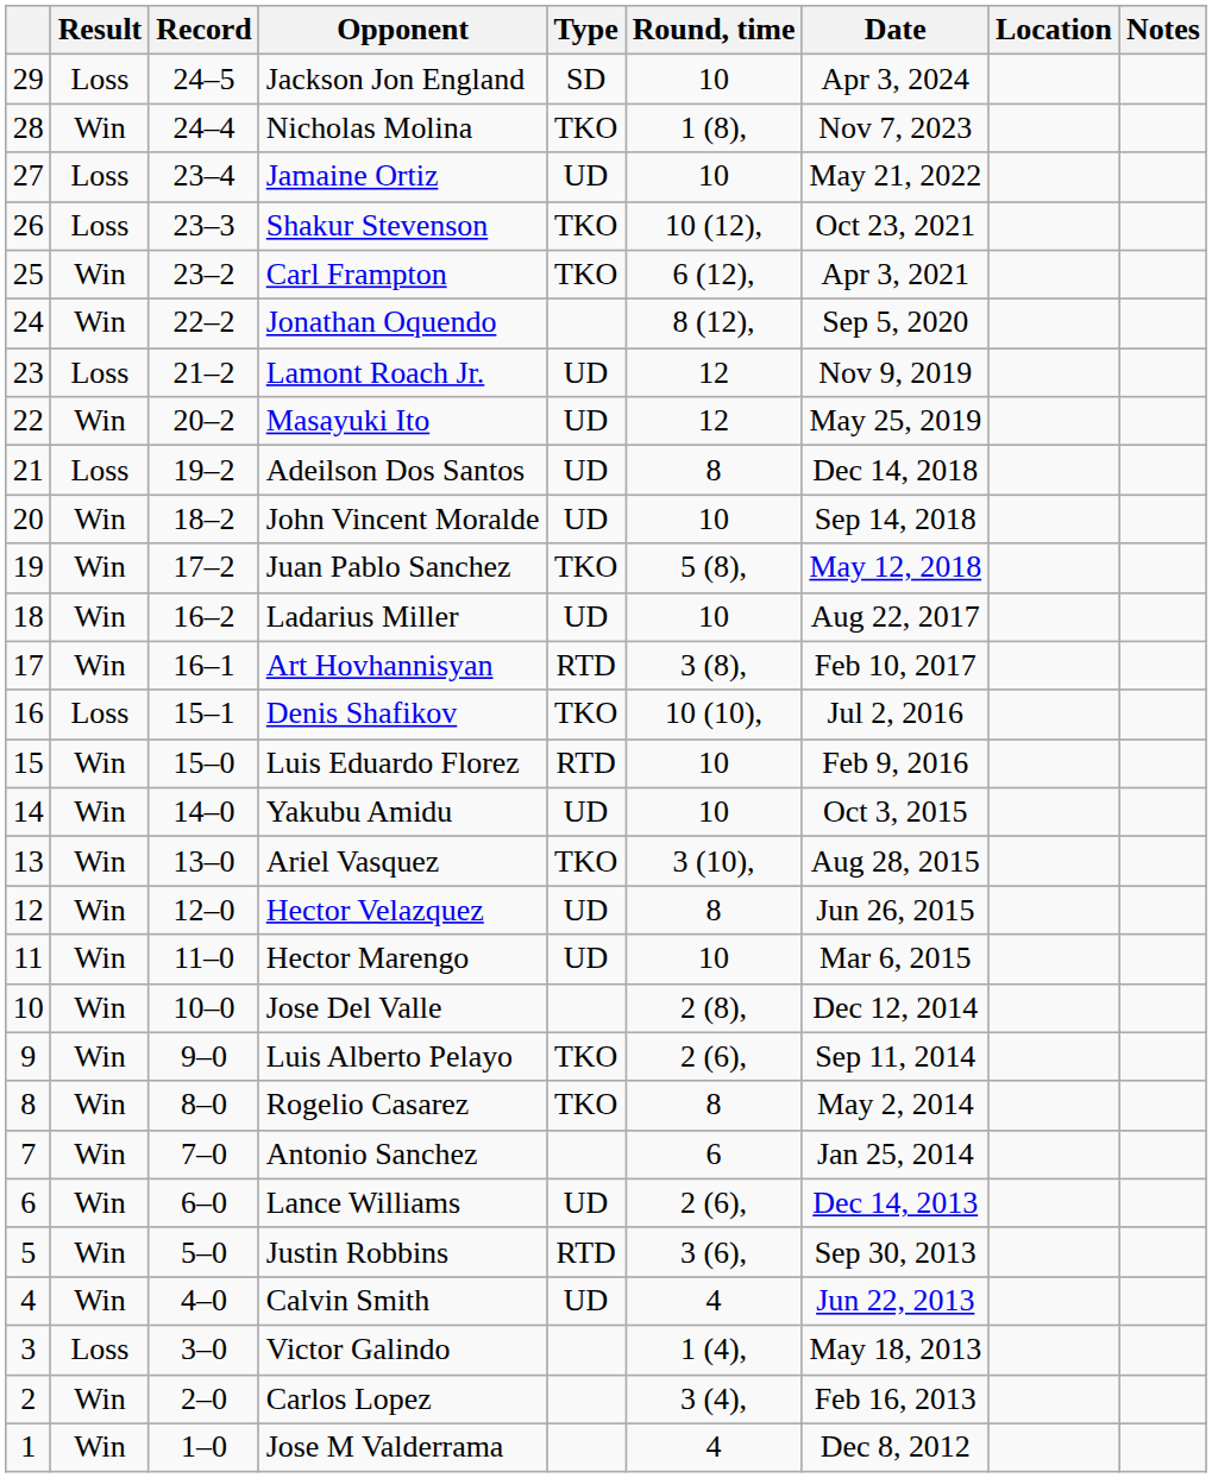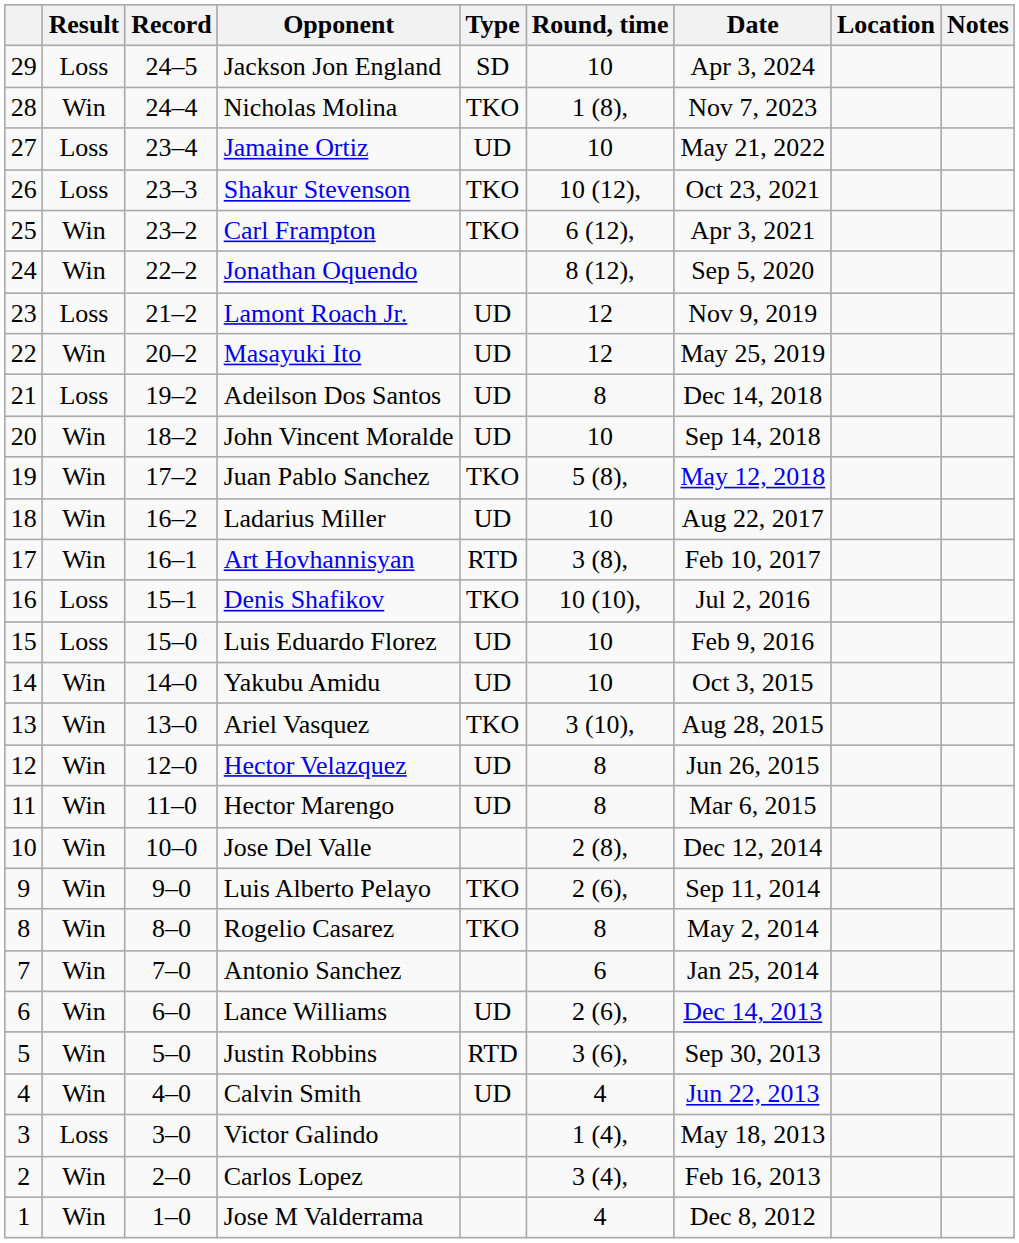Luis Eduardo Florez | Result: Win -> Loss
Luis Eduardo Florez | Type: RTD -> UD
Hector Marengo | Round, time: 10 -> 8
